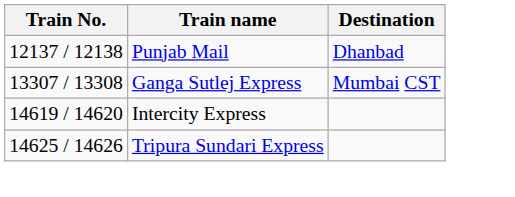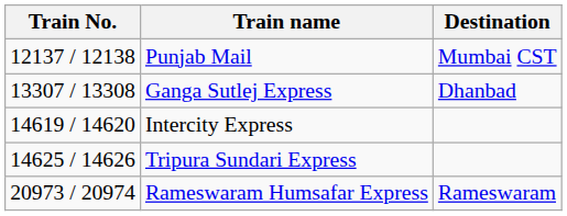Punjab Mail | Destination: Dhanbad -> Mumbai CST
Ganga Sutlej Express | Destination: Mumbai CST -> Dhanbad
+ row: 20973 / 20974 | Rameswaram Humsafar Express | Rameswaram
